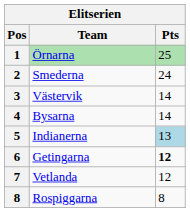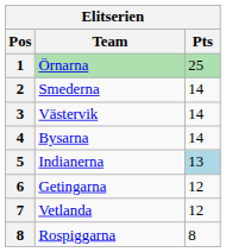Smederna | Pts: 24 -> 14
Getingarna | Pts: bold -> normal
